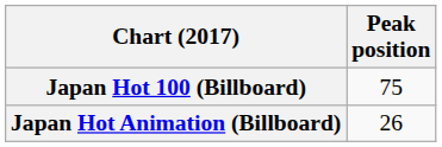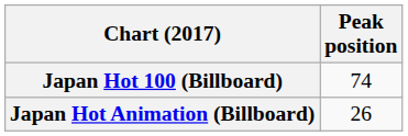Japan Hot 100 (Billboard) | Peak position: 75 -> 74
